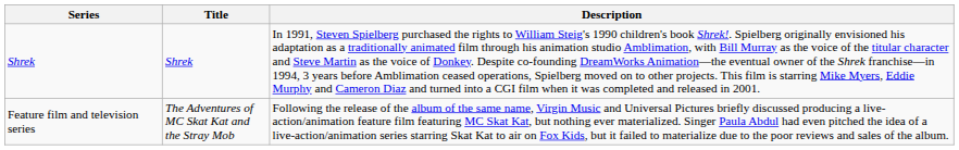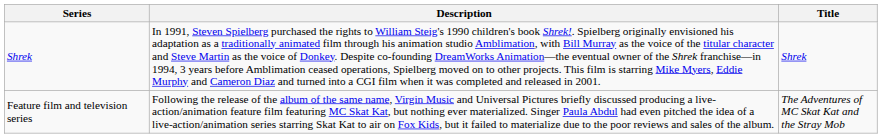columns swapped: Title <-> Description
